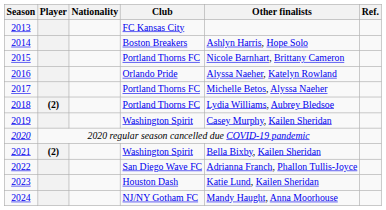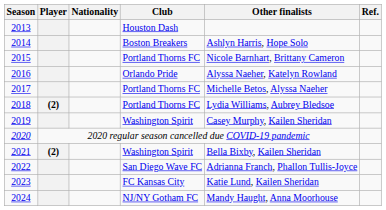2013 | Club: FC Kansas City -> Houston Dash
2023 | Club: Houston Dash -> FC Kansas City
